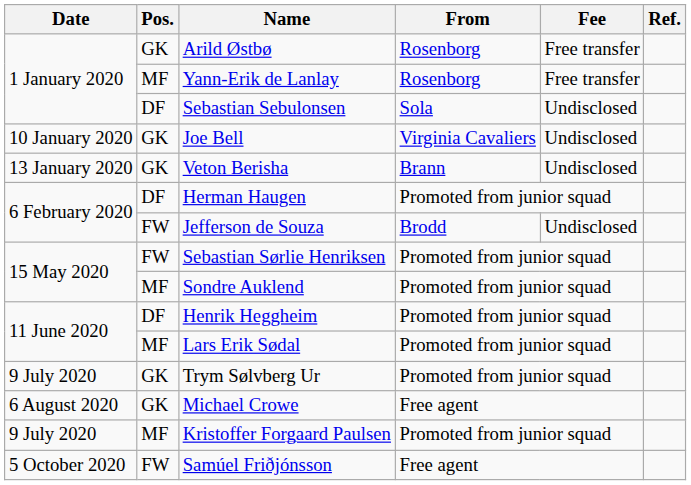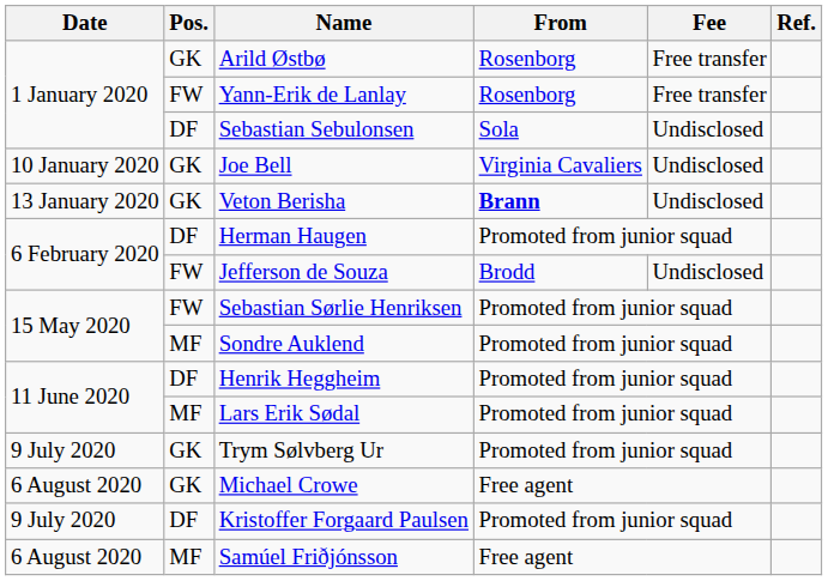Yann-Erik de Lanlay | Pos.: MF -> FW
Veton Berisha | From: normal -> bold
Kristoffer Forgaard Paulsen | Pos.: MF -> DF
Samúel Friðjónsson | Date: 5 October 2020 -> 6 August 2020
Samúel Friðjónsson | Pos.: FW -> MF
